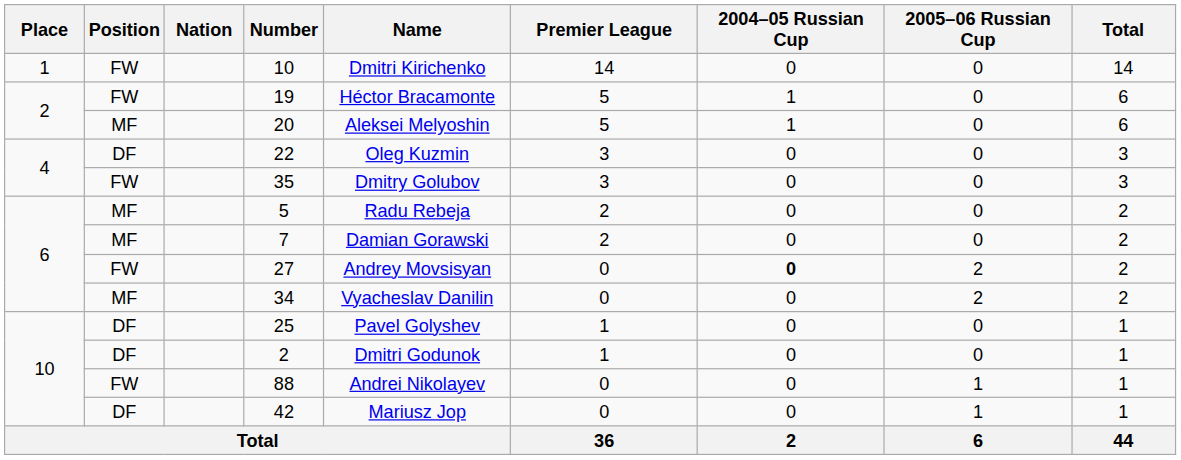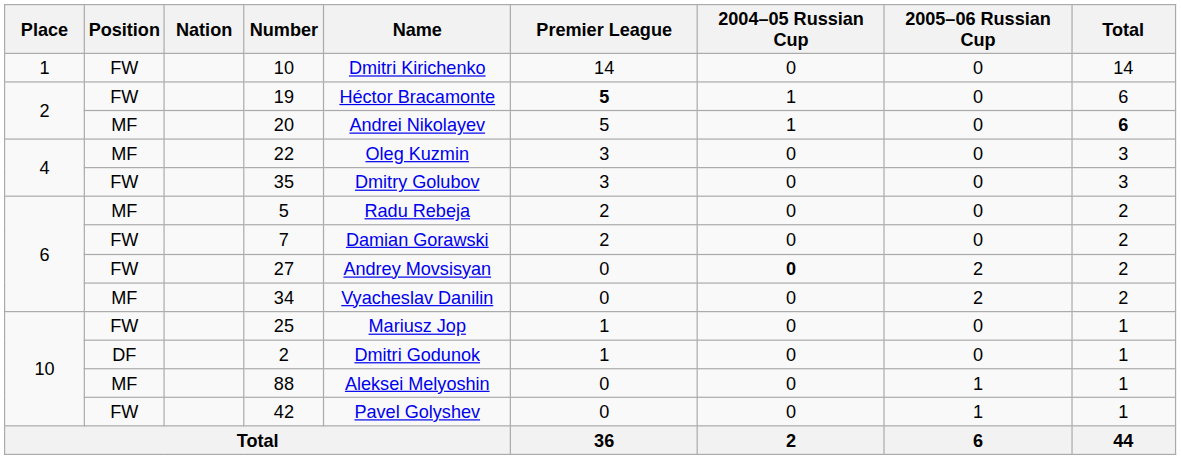19 | Premier League: normal -> bold
20 | Name: Aleksei Melyoshin -> Andrei Nikolayev
20 | Total: normal -> bold
22 | Position: DF -> MF
7 | Position: MF -> FW
25 | Position: DF -> FW
25 | Name: Pavel Golyshev -> Mariusz Jop
88 | Position: FW -> MF
88 | Name: Andrei Nikolayev -> Aleksei Melyoshin
42 | Position: DF -> FW
42 | Name: Mariusz Jop -> Pavel Golyshev
